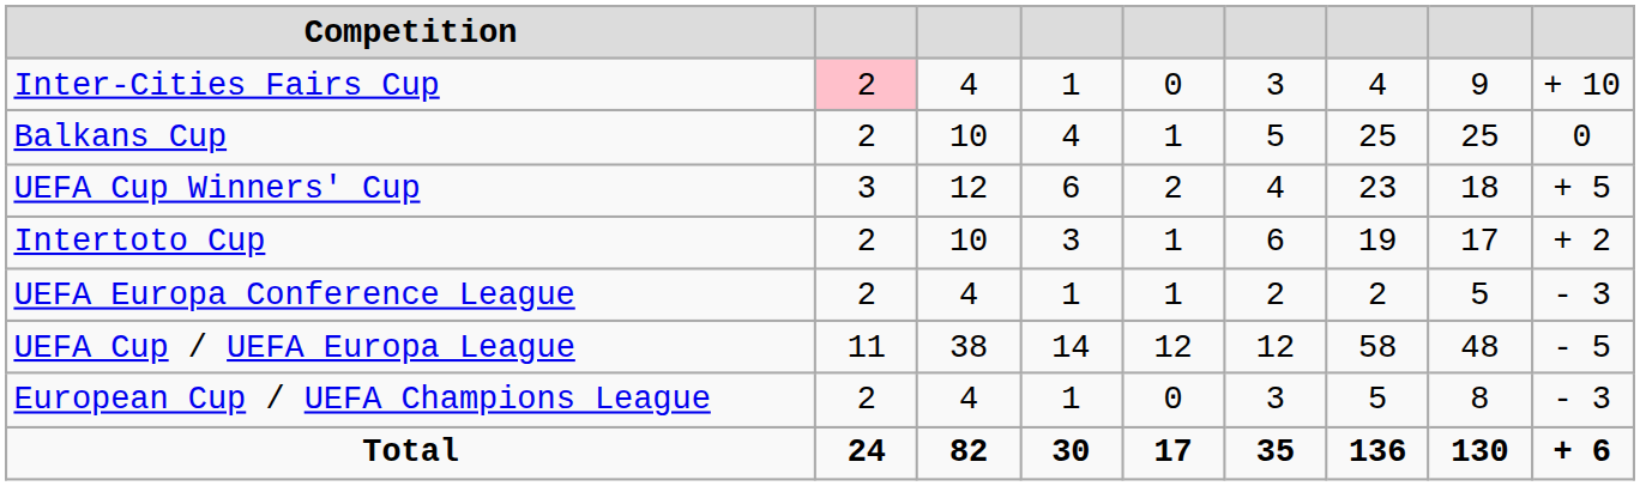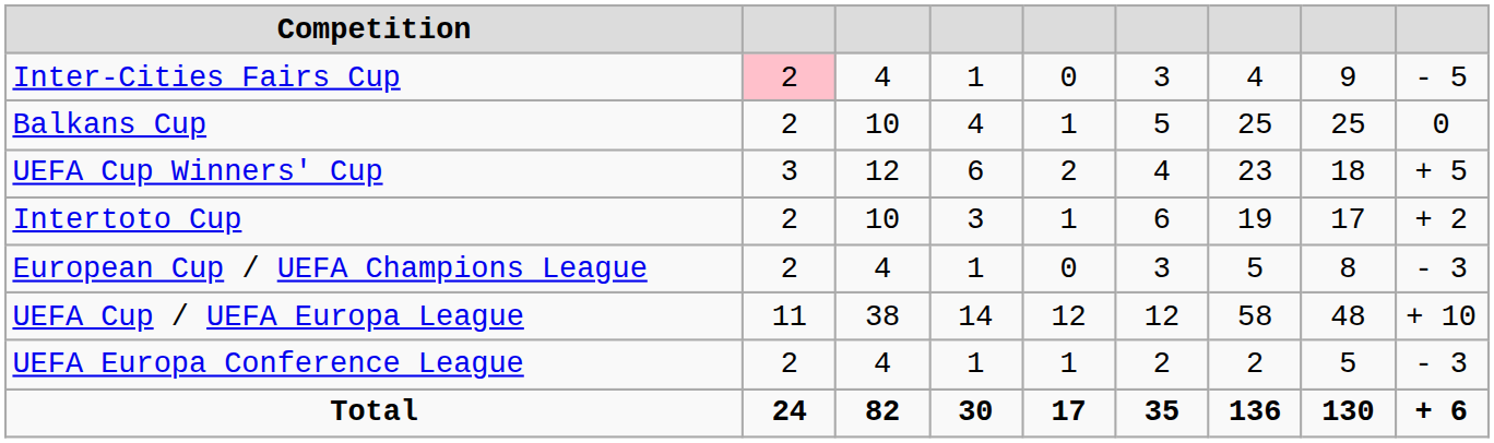Inter-Cities Fairs Cup | column 9: + 10 -> - 5
rows swapped: European Cup / UEFA Champions League <-> UEFA Europa Conference League
UEFA Cup / UEFA Europa League | column 9: - 5 -> + 10
